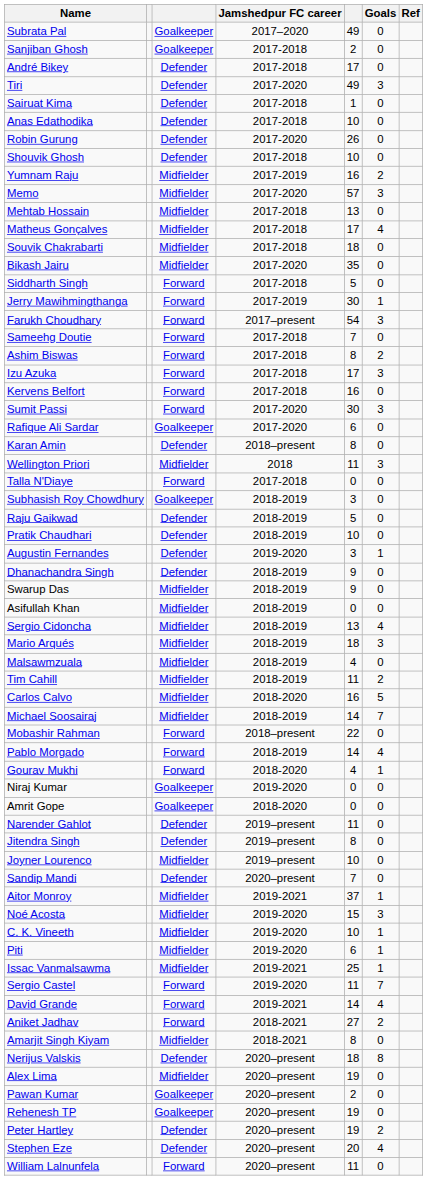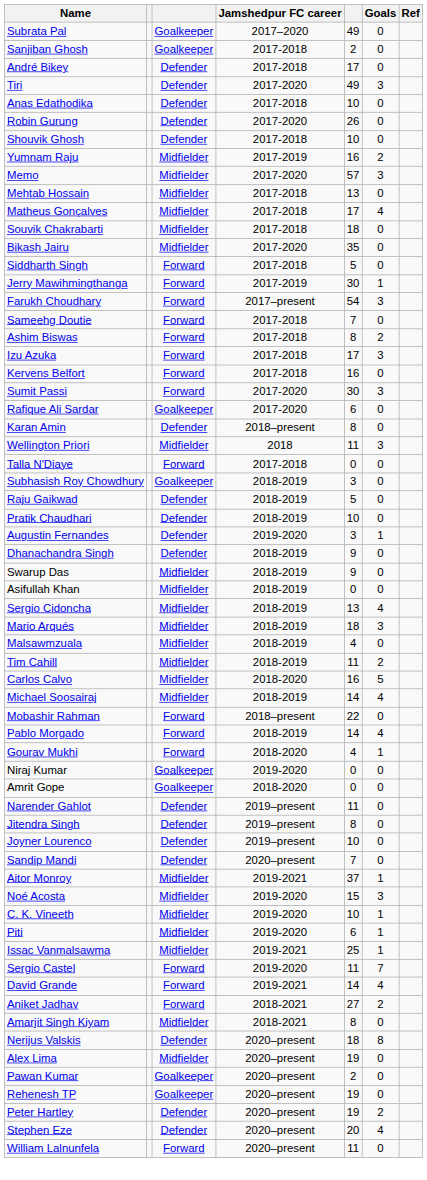- row: Sairuat Kima | Defender | 2017-2018 | 1 | 0
Michael Soosairaj | Goals: 7 -> 4
Joyner Lourenco | column 3: Midfielder -> Defender
